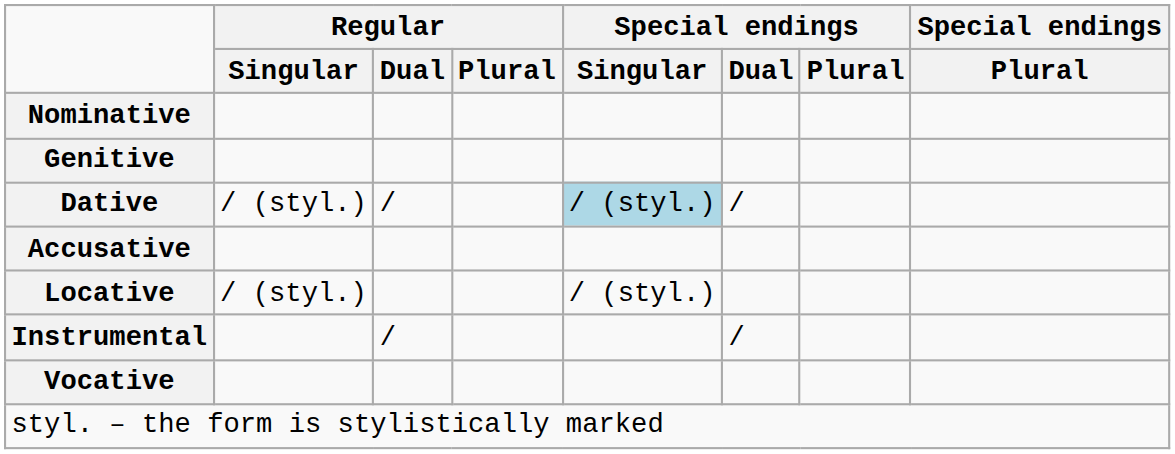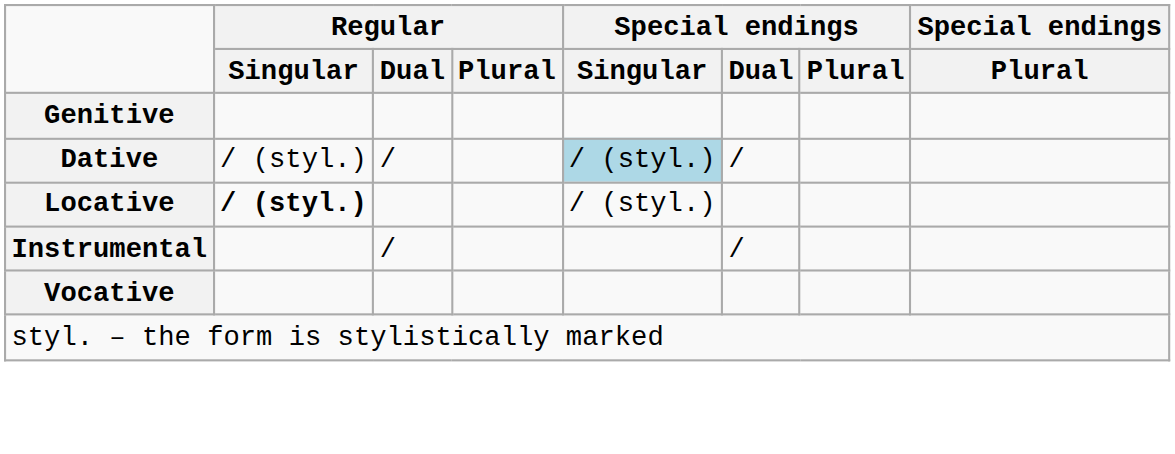- row: Nominative
- row: Accusative
Locative | Regular / Singular: normal -> bold
